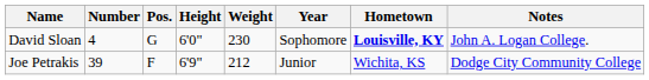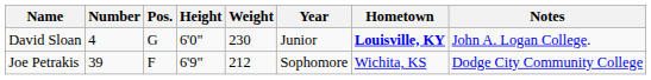David Sloan | Year: Sophomore -> Junior
Joe Petrakis | Year: Junior -> Sophomore
